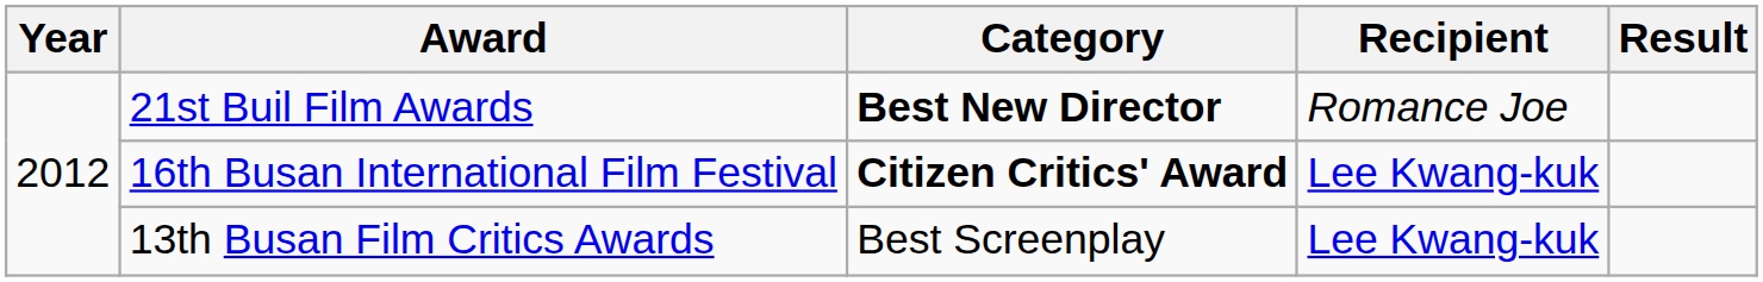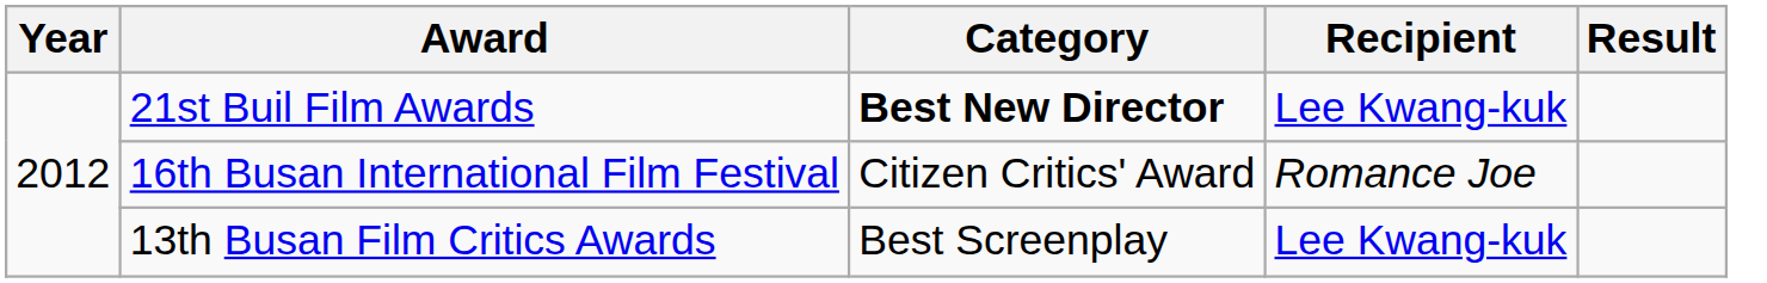21st Buil Film Awards | Recipient: Romance Joe -> Lee Kwang-kuk
16th Busan International Film Festival | Category: bold -> normal
16th Busan International Film Festival | Recipient: Lee Kwang-kuk -> Romance Joe
